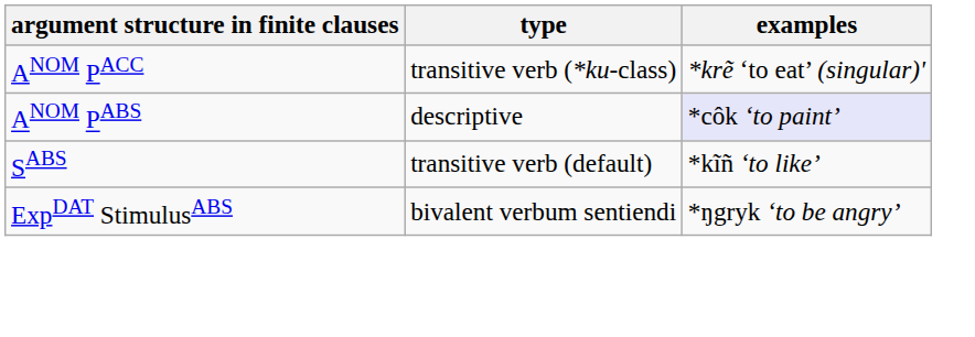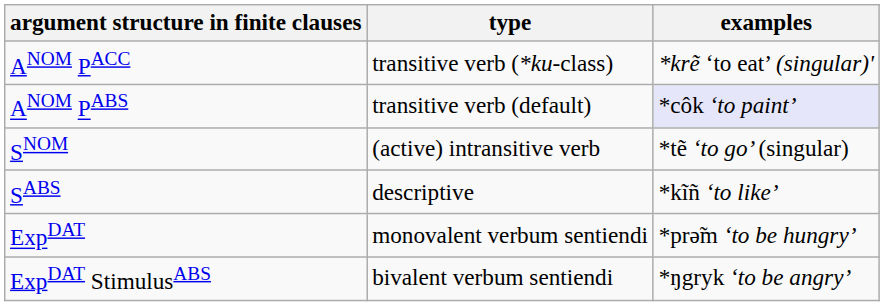ANOM PABS | type: descriptive -> transitive verb (default)
+ row: SNOM | (active) intransitive verb | *tẽ ‘to go’ (singular)
SABS | type: transitive verb (default) -> descriptive
+ row: ExpDAT | monovalent verbum sentiendi | *prə̃m ‘to be hungry’
